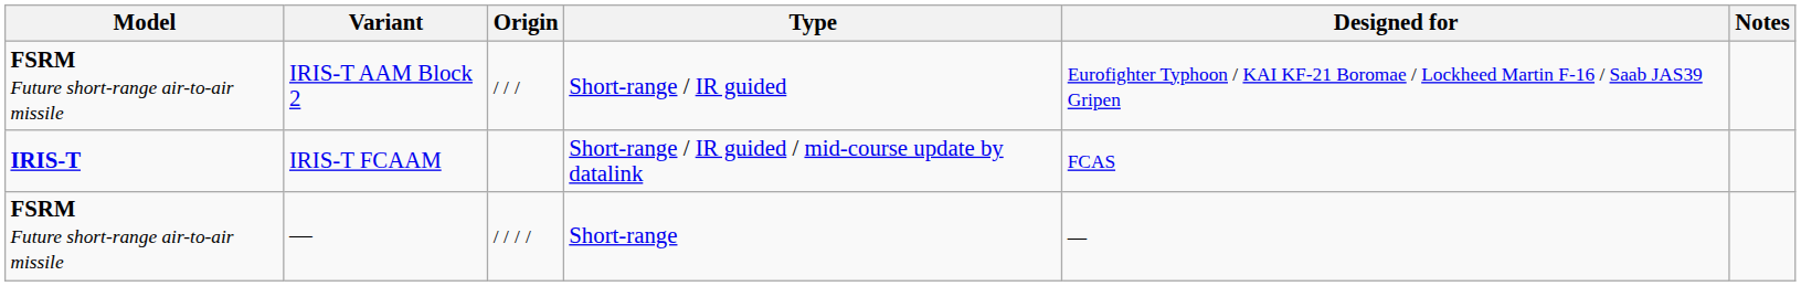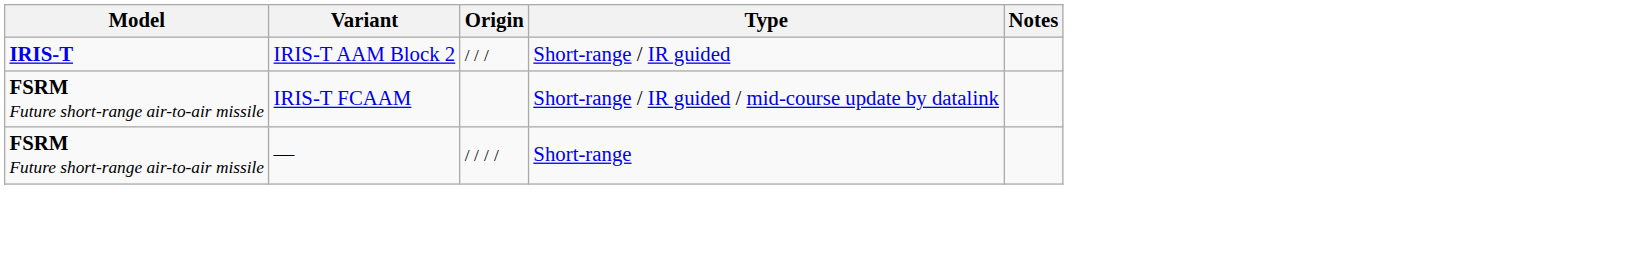- column: Designed for | Eurofighter Typhoon / KAI KF-21 Boromae / Lockheed Martin F-16 / Saab JAS39 Gripen | FCAS | —
IRIS-T AAM Block 2 | Model: FSRM Future short-range air-to-air missile -> IRIS-T
IRIS-T FCAAM | Model: IRIS-T -> FSRM Future short-range air-to-air missile
